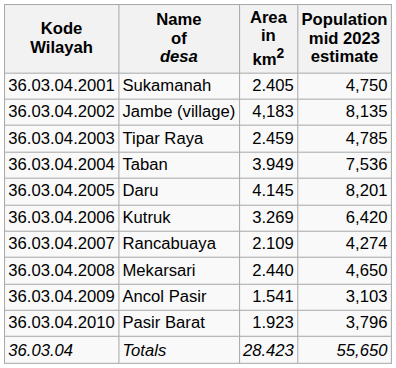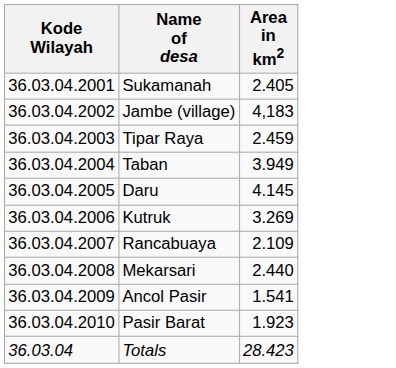- column: Population mid 2023 estimate | 4,750 | 8,135 | 4,785 | 7,536 | 8,201 | 6,420 | 4,274 | 4,650 | 3,103 | 3,796 | 55,650
